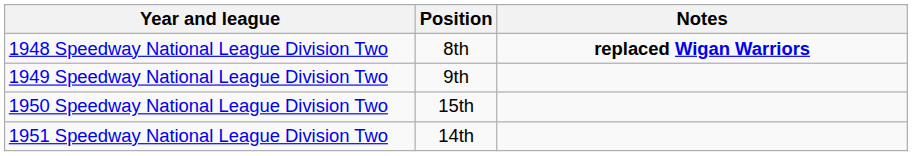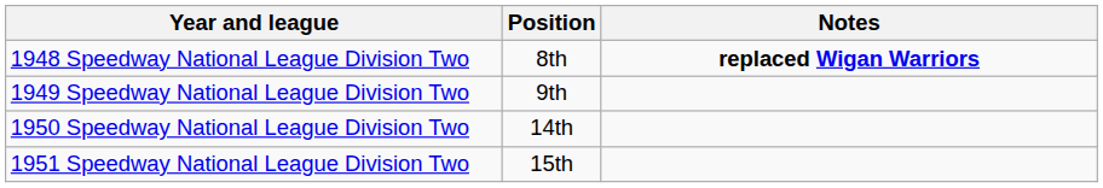1950 Speedway National League Division Two | Position: 15th -> 14th
1951 Speedway National League Division Two | Position: 14th -> 15th
